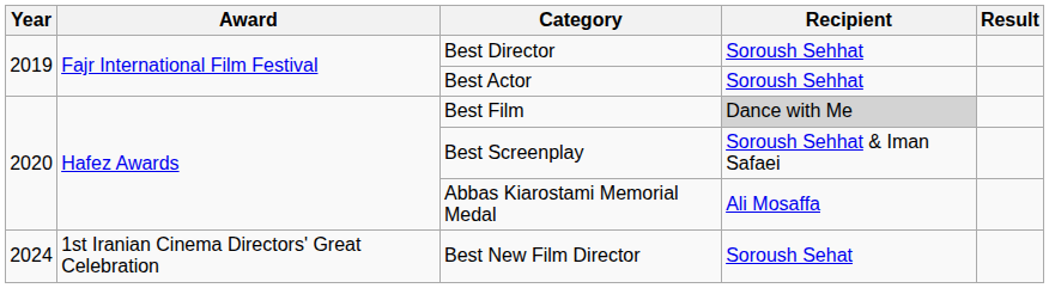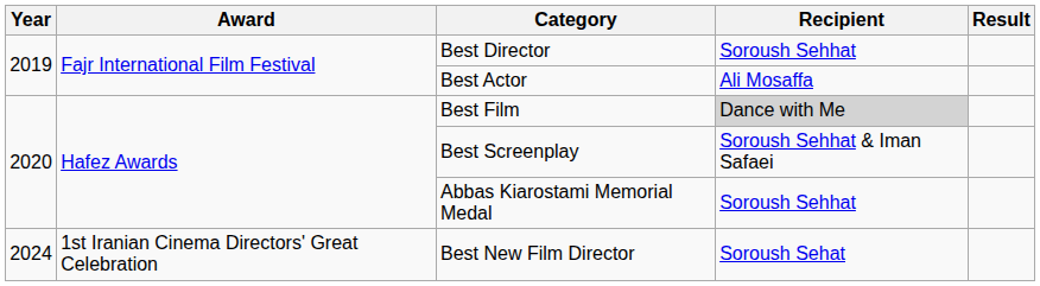Best Actor | Recipient: Soroush Sehhat -> Ali Mosaffa
Abbas Kiarostami Memorial Medal | Recipient: Ali Mosaffa -> Soroush Sehhat
